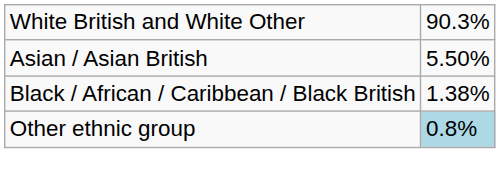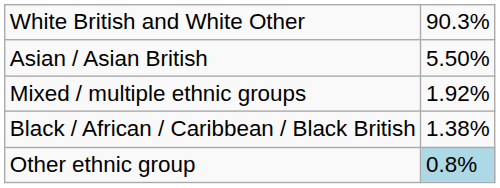+ row: Mixed / multiple ethnic groups | 1.92%
